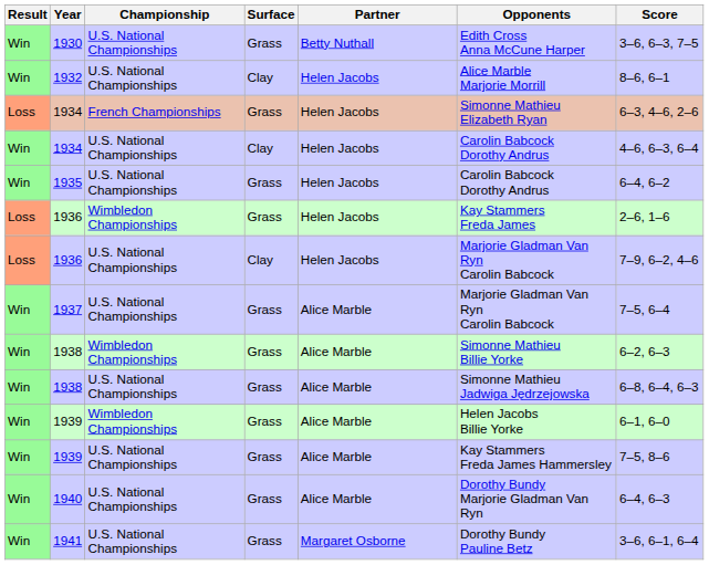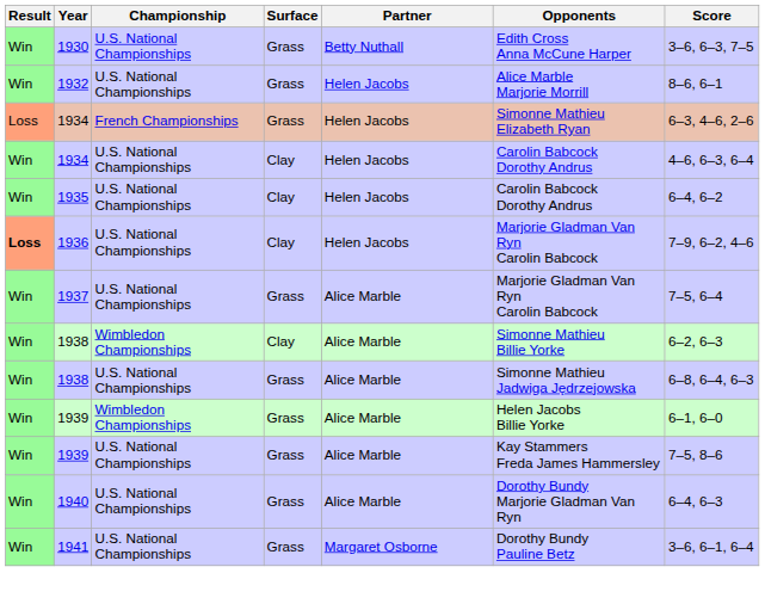1932 | Surface: Clay -> Grass
1935 | Surface: Grass -> Clay
- row: Loss | 1936 | Wimbledon Championships | Grass | Helen Jacobs | Kay Stammers Freda James | 2–6, 1–6
1936 / U.S. National Championships | Result: normal -> bold
1938 / Wimbledon Championships | Surface: Grass -> Clay
